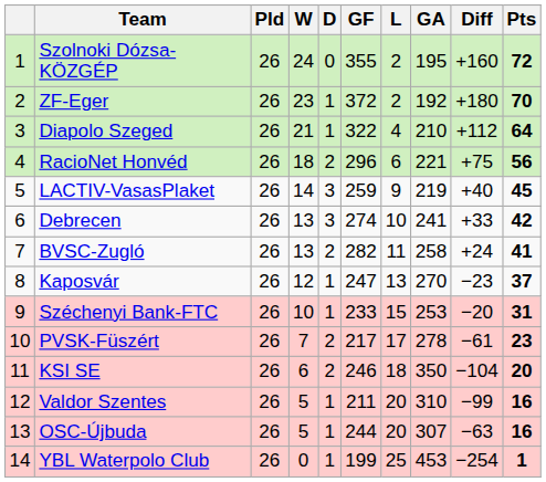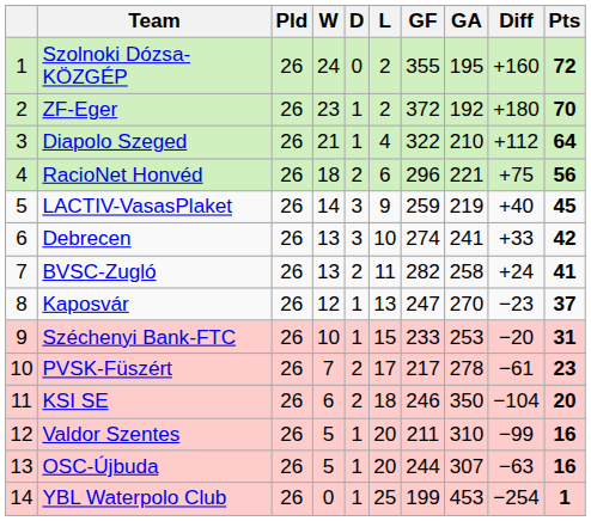columns swapped: L <-> GF
